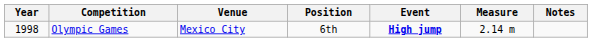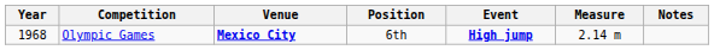Olympic Games | Year: 1998 -> 1968
Olympic Games | Venue: normal -> bold
